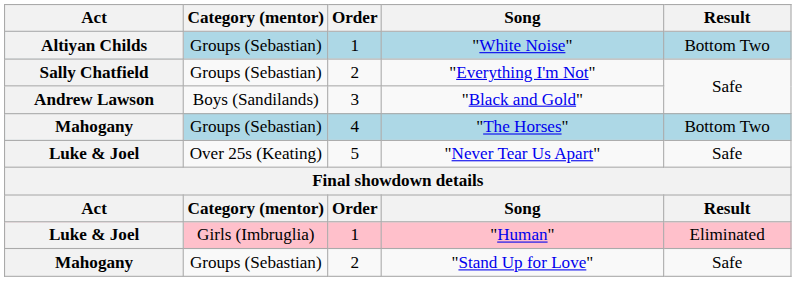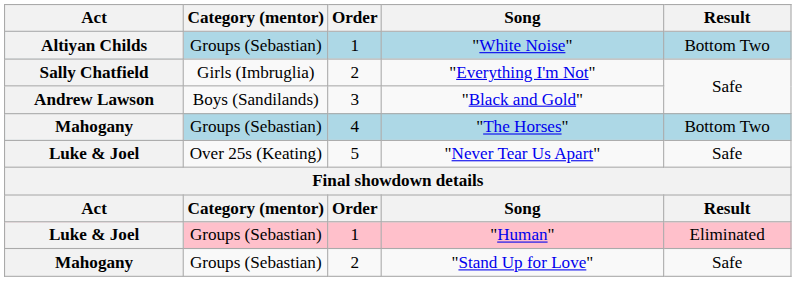"Everything I'm Not" | Category (mentor): Groups (Sebastian) -> Girls (Imbruglia)
"Human" | Category (mentor): Girls (Imbruglia) -> Groups (Sebastian)
